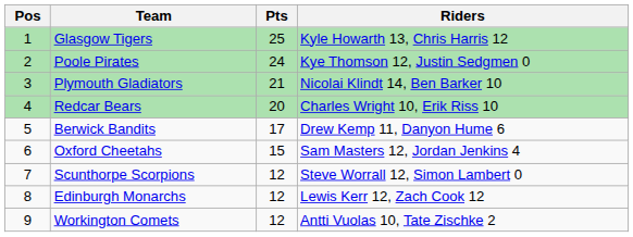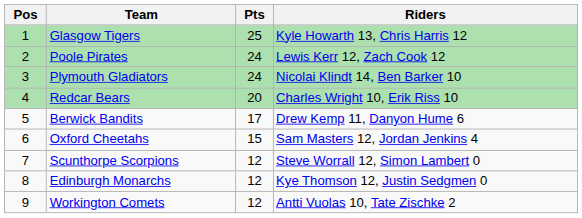Poole Pirates | Riders: Kye Thomson 12, Justin Sedgmen 0 -> Lewis Kerr 12, Zach Cook 12
Plymouth Gladiators | Pts: 21 -> 24
Edinburgh Monarchs | Riders: Lewis Kerr 12, Zach Cook 12 -> Kye Thomson 12, Justin Sedgmen 0
